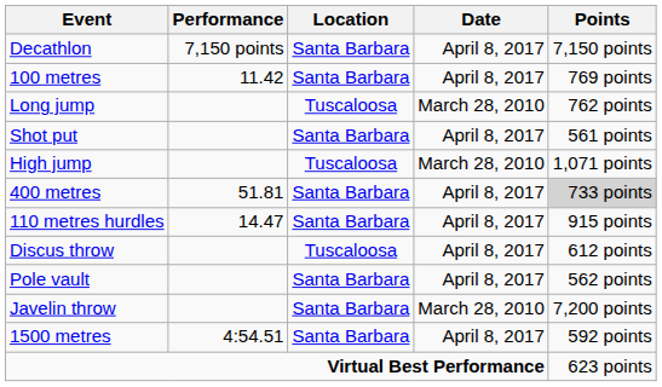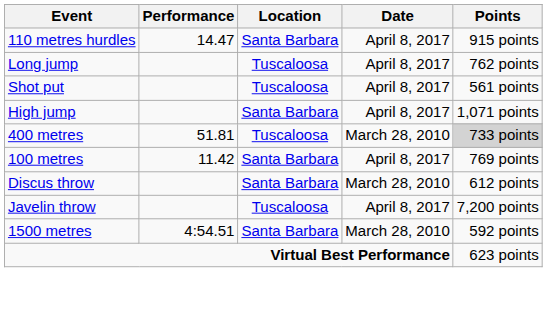- row: Decathlon | 7,150 points | Santa Barbara | April 8, 2017 | 7,150 points
rows swapped: 100 metres <-> 110 metres hurdles
Long jump | Date: March 28, 2010 -> April 8, 2017
Shot put | Location: Santa Barbara -> Tuscaloosa
High jump | Location: Tuscaloosa -> Santa Barbara
High jump | Date: March 28, 2010 -> April 8, 2017
400 metres | Location: Santa Barbara -> Tuscaloosa
400 metres | Date: April 8, 2017 -> March 28, 2010
Discus throw | Location: Tuscaloosa -> Santa Barbara
Discus throw | Date: April 8, 2017 -> March 28, 2010
- row: Pole vault | Santa Barbara | April 8, 2017 | 562 points
Javelin throw | Location: Santa Barbara -> Tuscaloosa
Javelin throw | Date: March 28, 2010 -> April 8, 2017
1500 metres | Date: April 8, 2017 -> March 28, 2010
